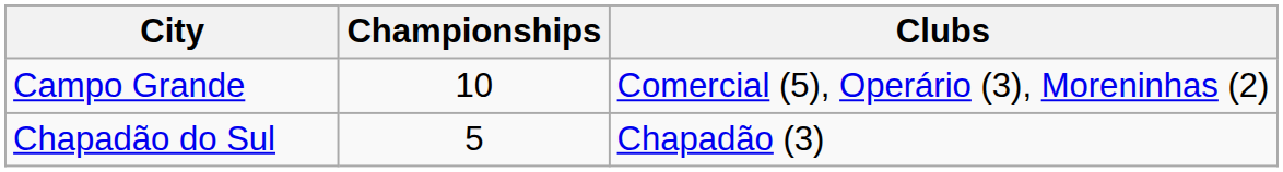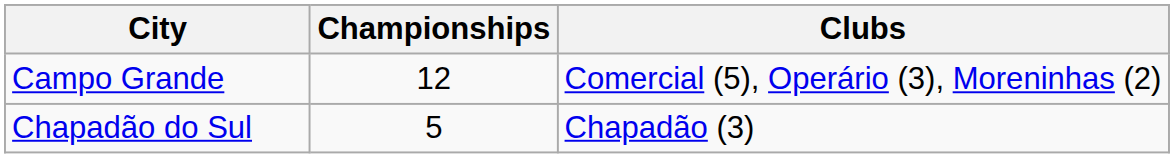Campo Grande | Championships: 10 -> 12
